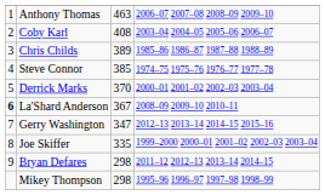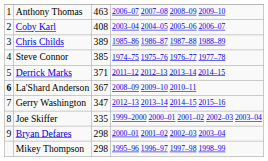Derrick Marks | column 3: 370 -> 371
Derrick Marks | column 4: 2000–01 2001–02 2002–03 2003–04 -> 2011–12 2012–13 2013–14 2014–15
Bryan Defares | column 4: 2011–12 2012–13 2013–14 2014–15 -> 2000–01 2001–02 2002–03 2003–04
